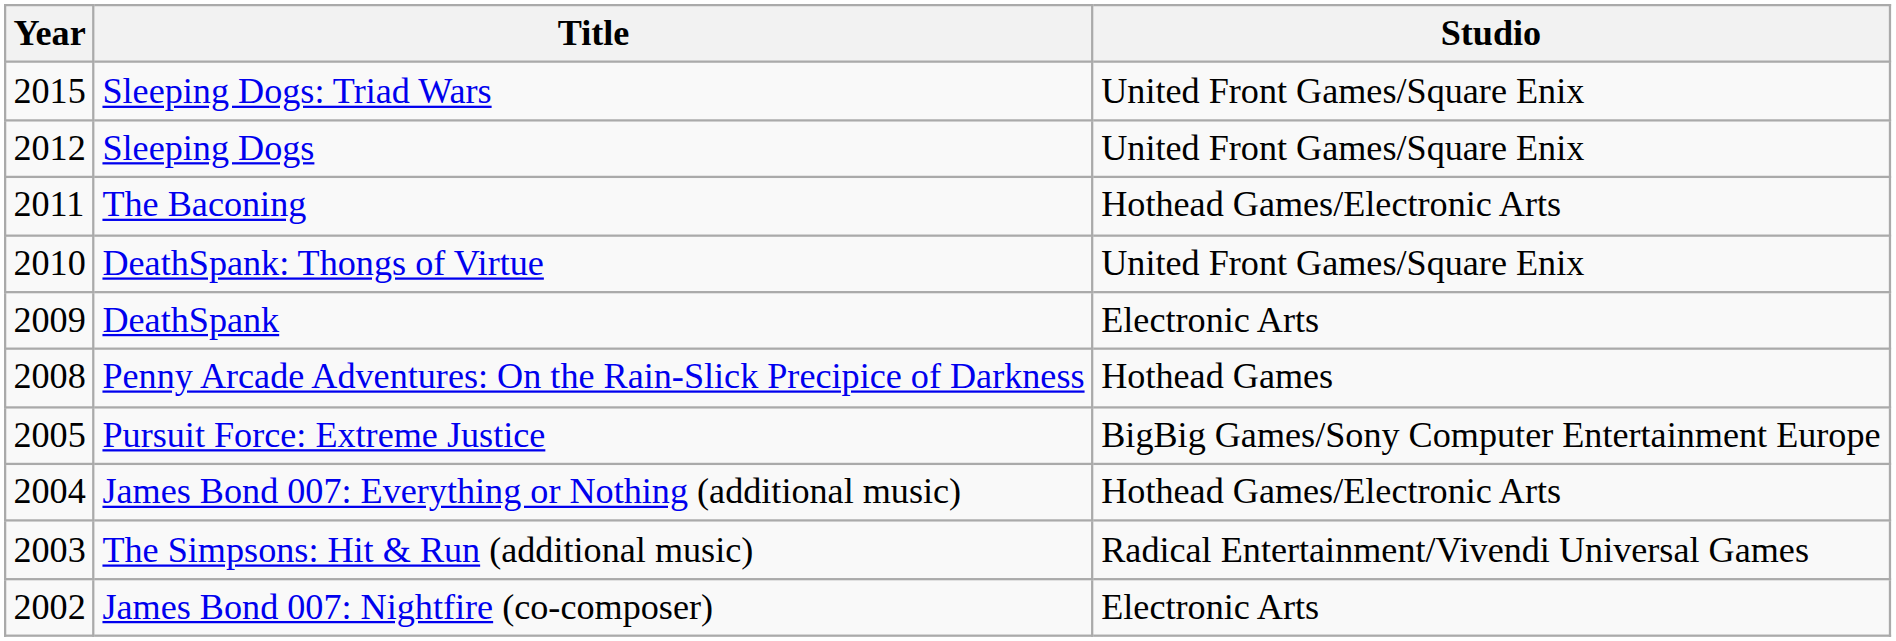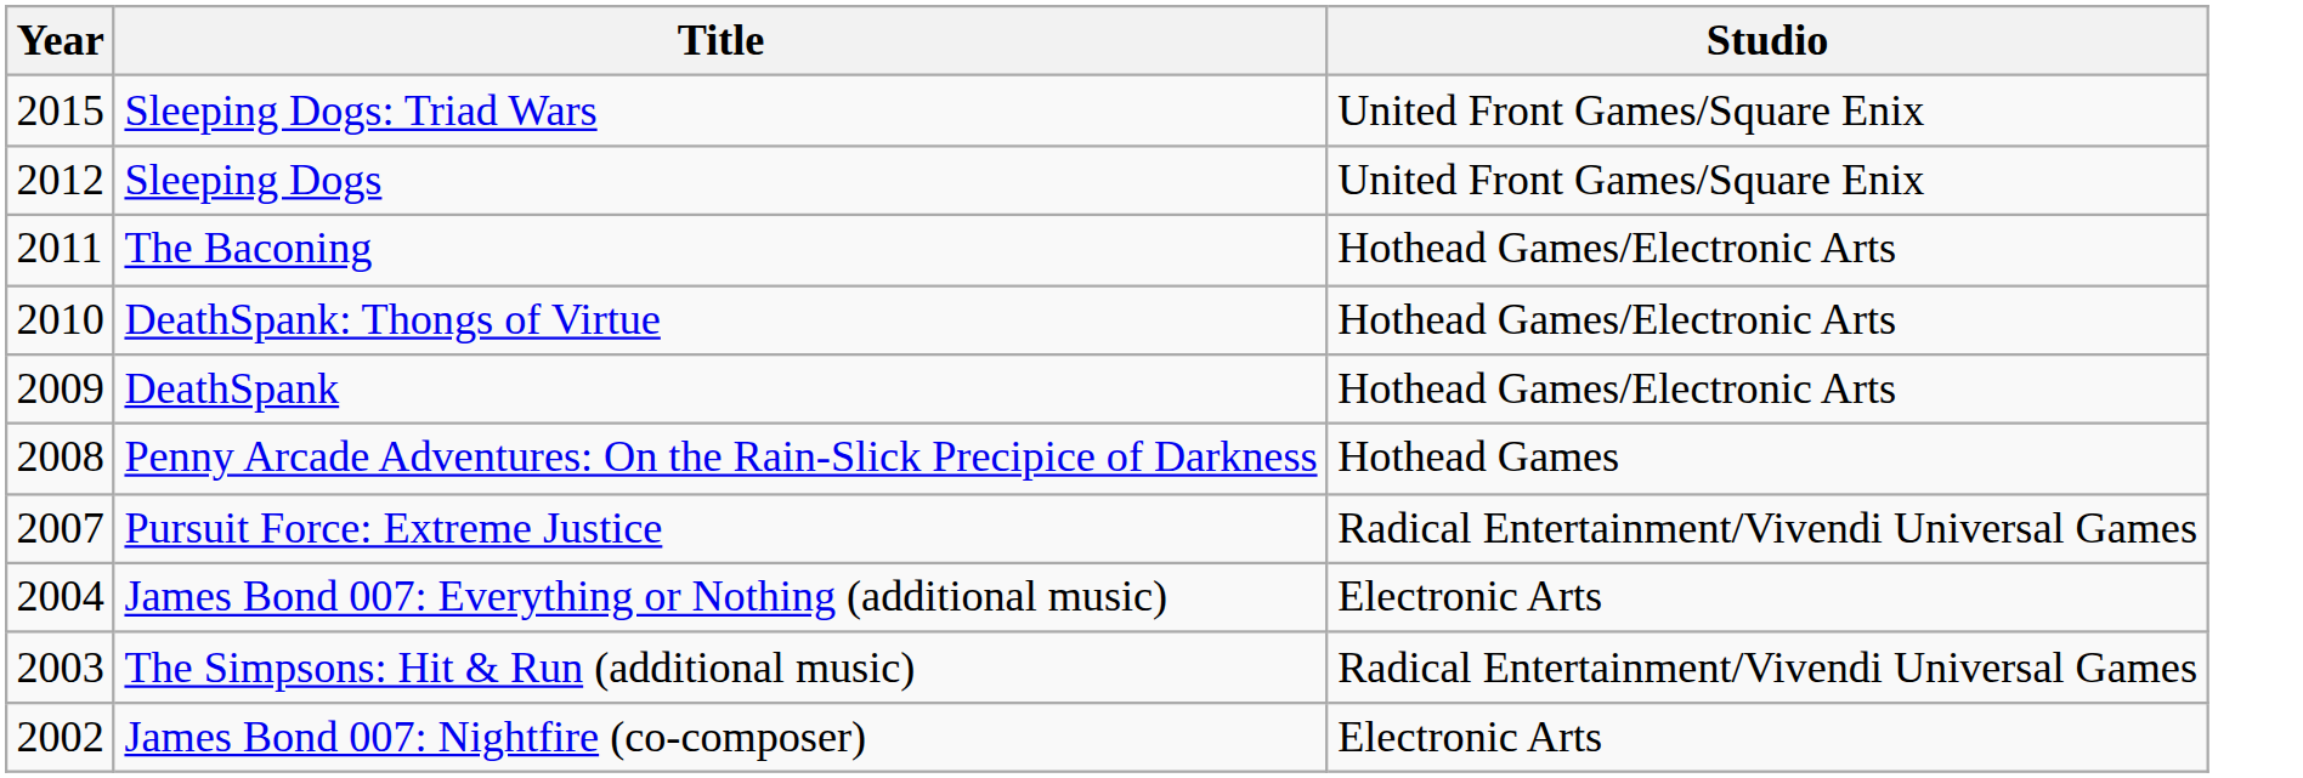DeathSpank: Thongs of Virtue | Studio: United Front Games/Square Enix -> Hothead Games/Electronic Arts
DeathSpank | Studio: Electronic Arts -> Hothead Games/Electronic Arts
Pursuit Force: Extreme Justice | Year: 2005 -> 2007
Pursuit Force: Extreme Justice | Studio: BigBig Games/Sony Computer Entertainment Europe -> Radical Entertainment/Vivendi Universal Games
James Bond 007: Everything or Nothing (additional music) | Studio: Hothead Games/Electronic Arts -> Electronic Arts
